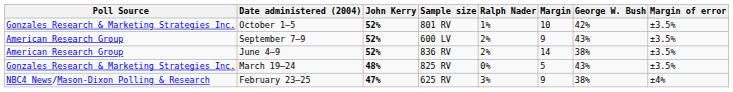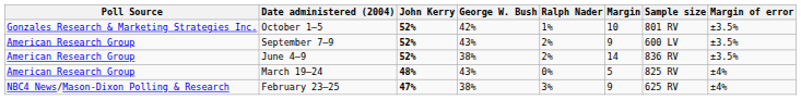columns swapped: George W. Bush <-> Sample size
March 19–24 | Poll Source: Gonzales Research & Marketing Strategies Inc. -> American Research Group
March 19–24 | Margin of error: ±3.5% -> ±4%
